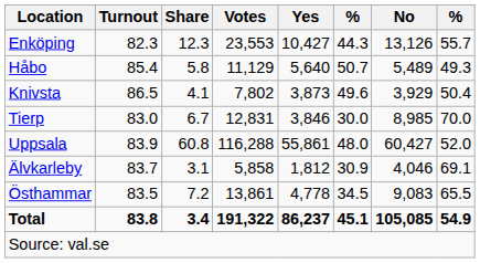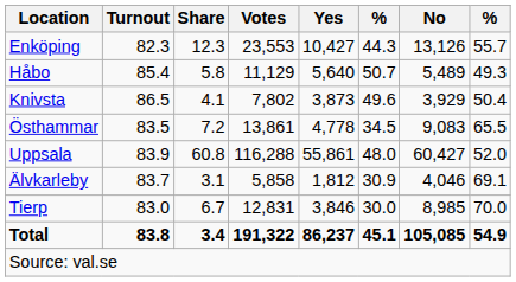rows swapped: Tierp <-> Östhammar
